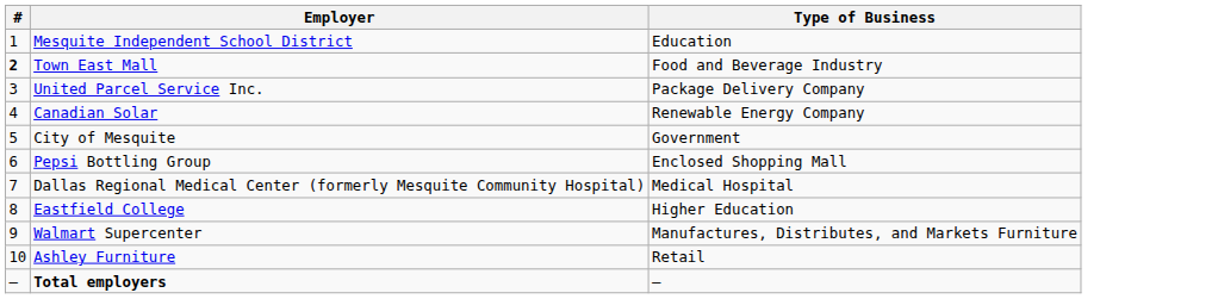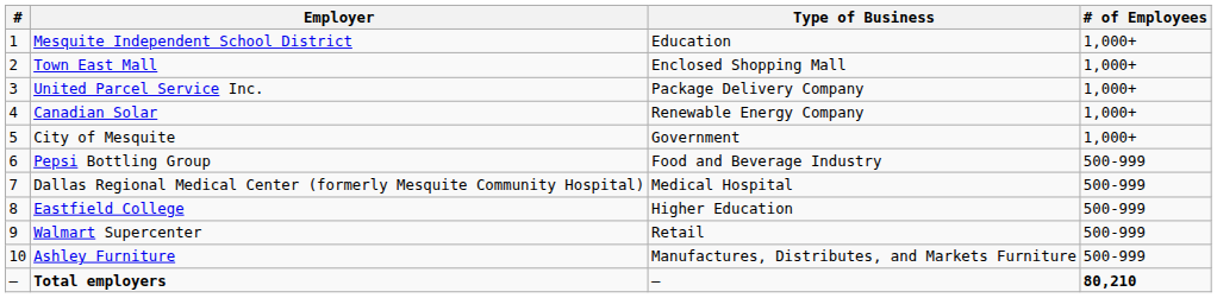+ column: # of Employees | 1,000+ | 1,000+ | 1,000+ | 1,000+ | 1,000+ | 500-999 | 500-999 | 500-999 | 500-999 | 500-999 | 80,210
Town East Mall | #: bold -> normal
Town East Mall | Type of Business: Food and Beverage Industry -> Enclosed Shopping Mall
Pepsi Bottling Group | Type of Business: Enclosed Shopping Mall -> Food and Beverage Industry
Walmart Supercenter | Type of Business: Manufactures, Distributes, and Markets Furniture -> Retail
Ashley Furniture | Type of Business: Retail -> Manufactures, Distributes, and Markets Furniture
